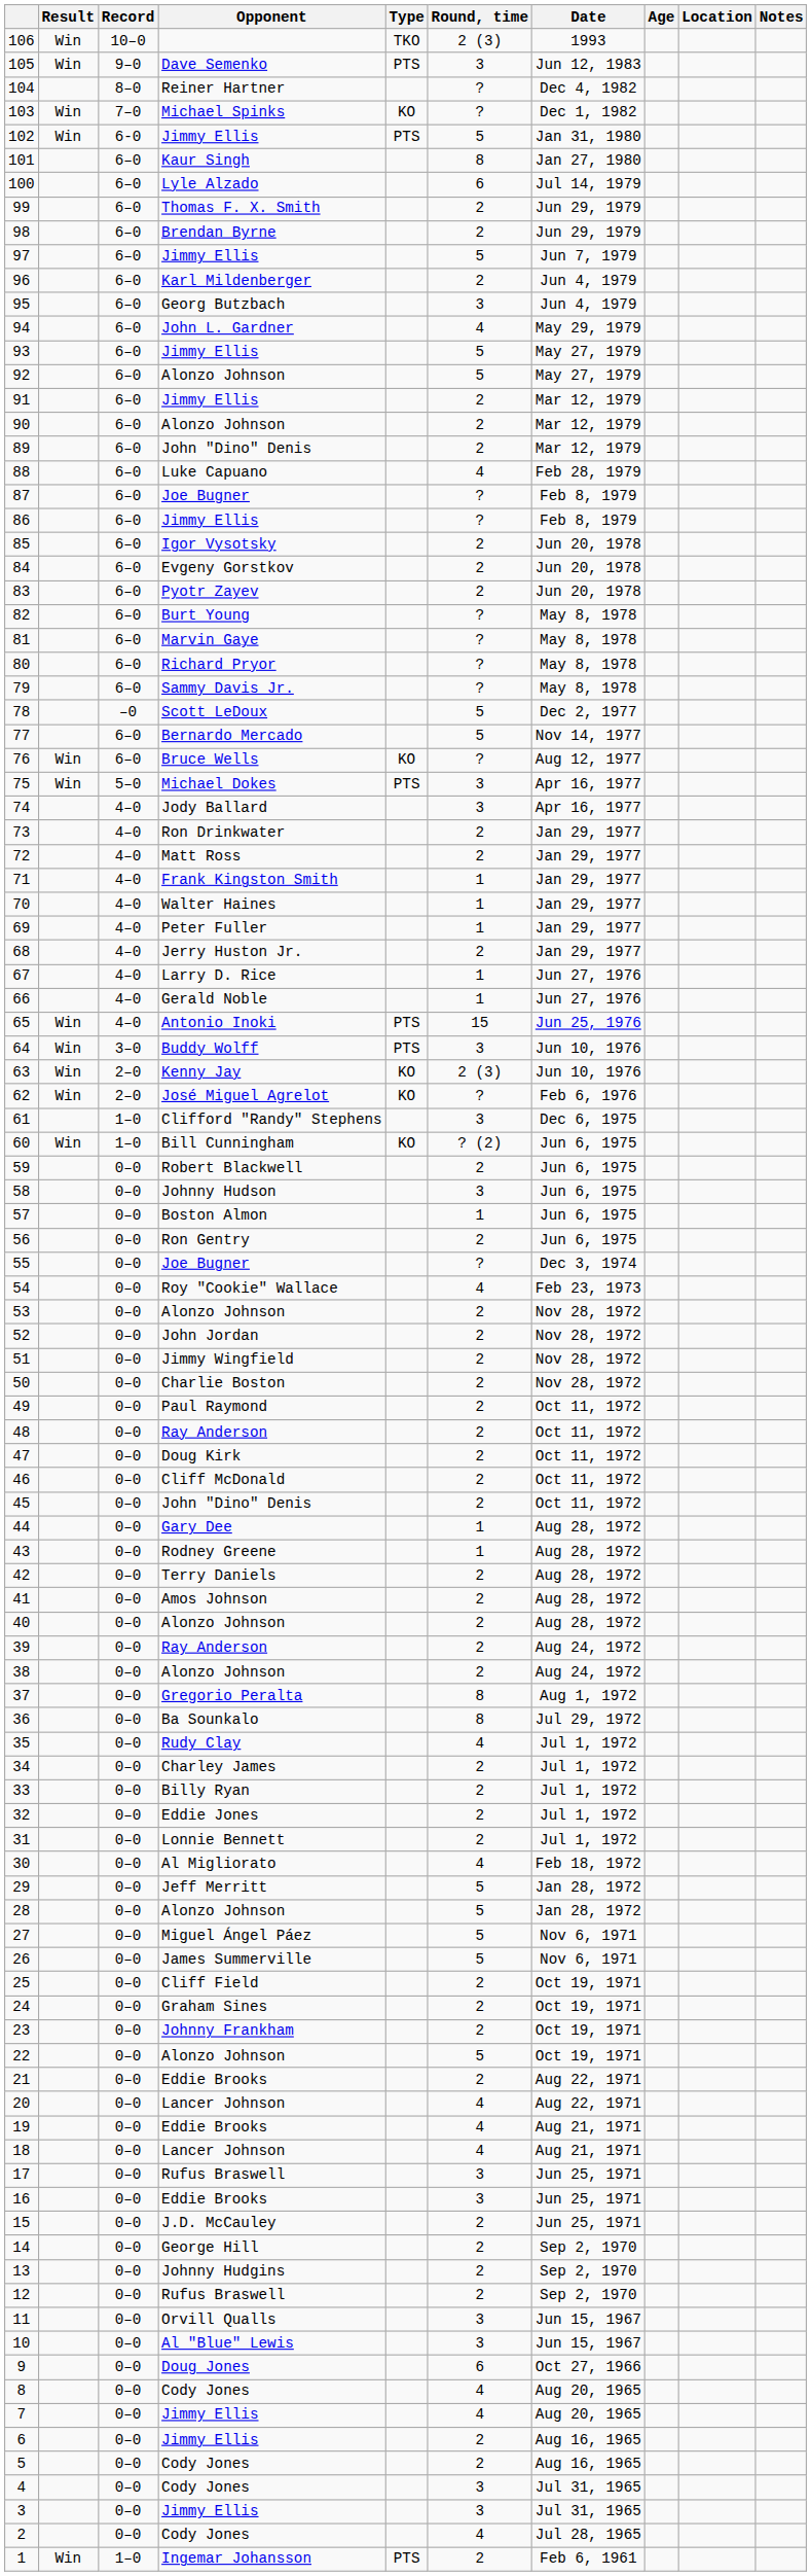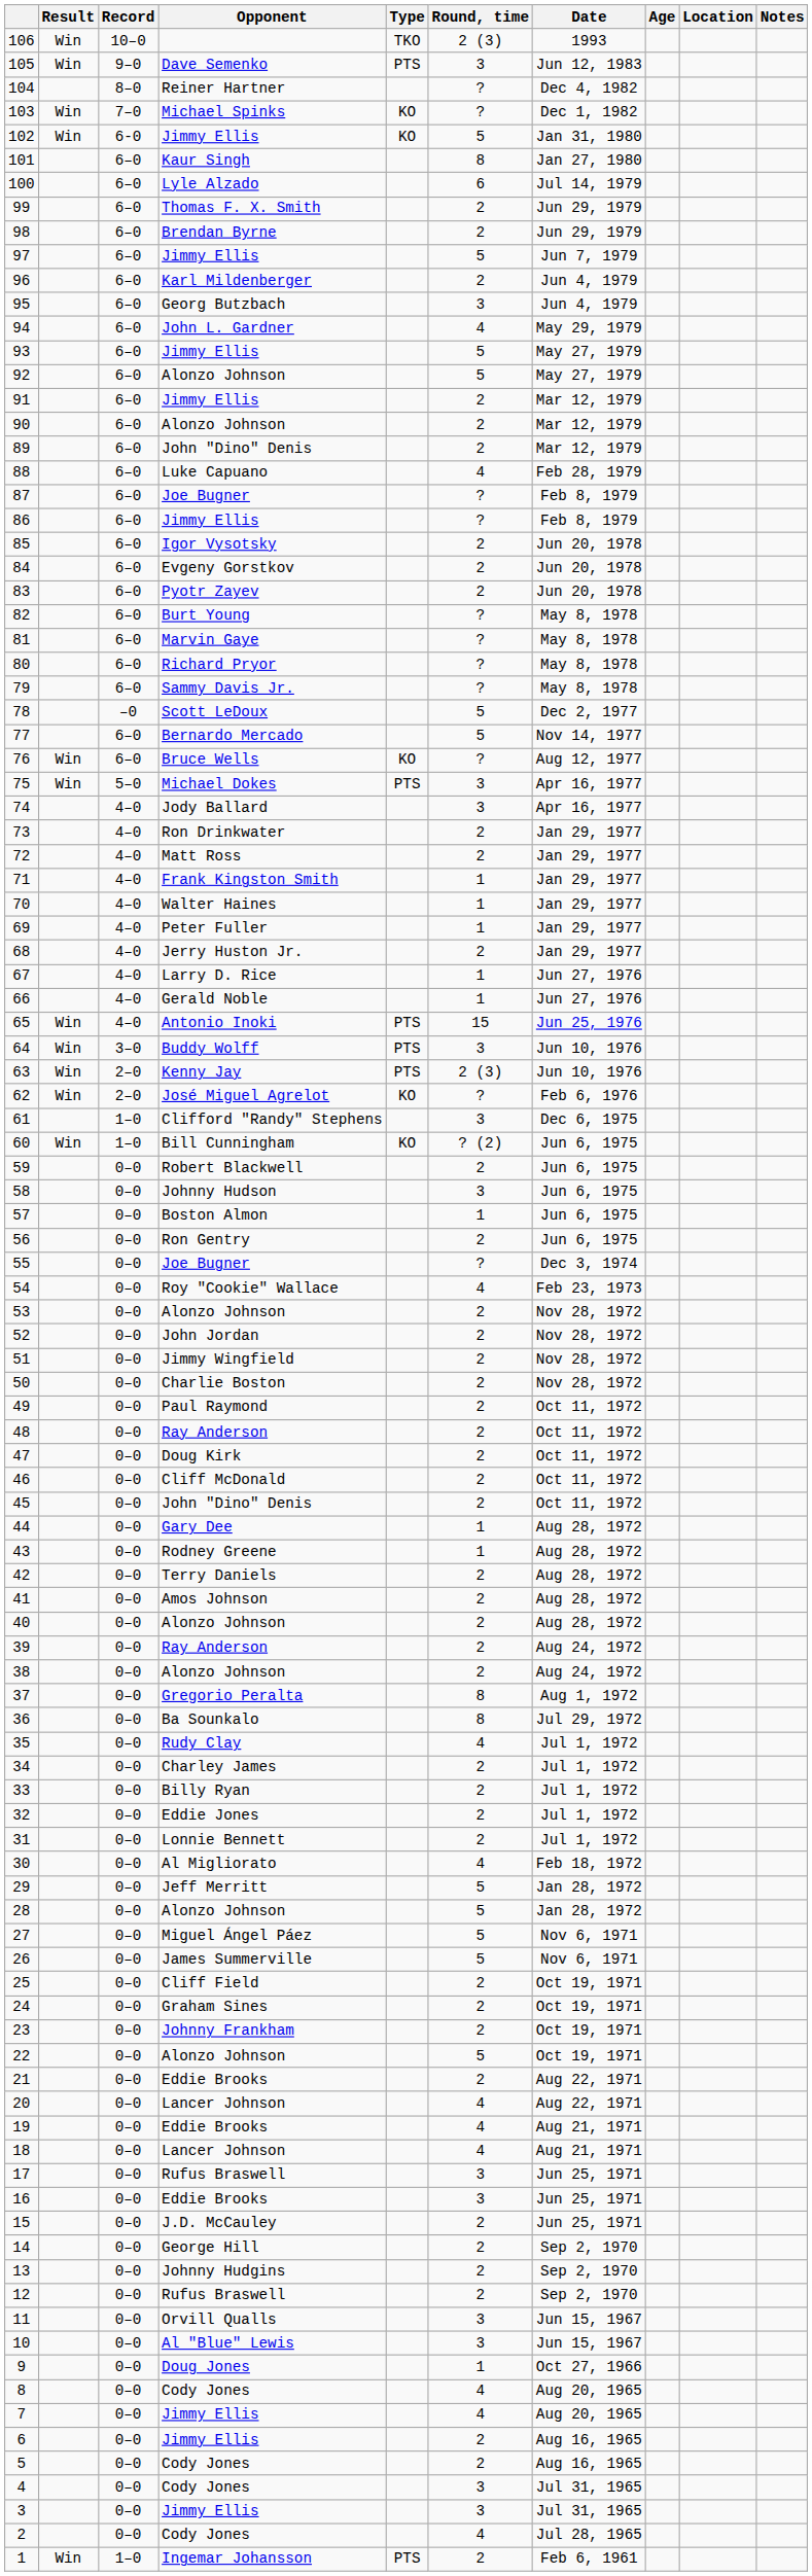102 | Type: PTS -> KO
63 | Type: KO -> PTS
9 | Round, time: 6 -> 1
